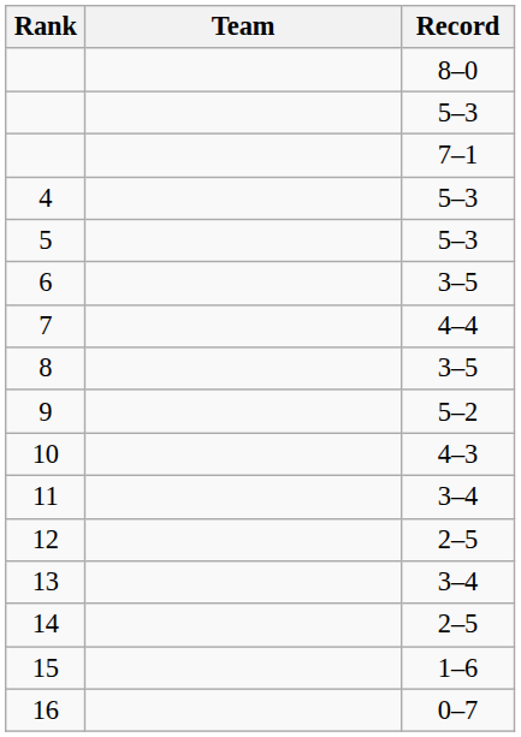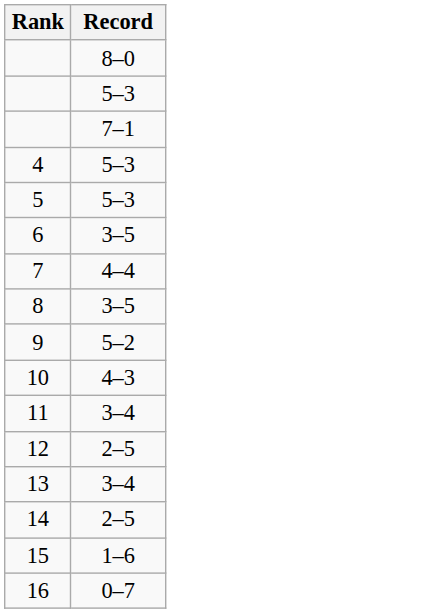- column: Team
